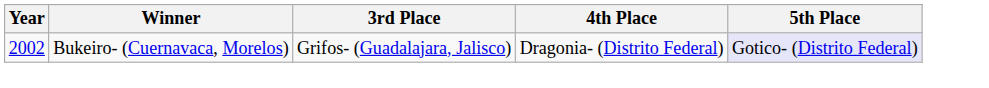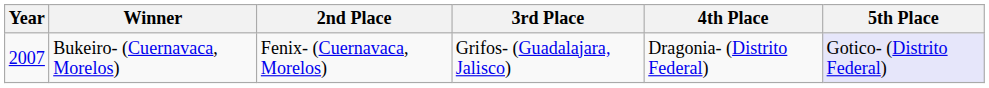+ column: 2nd Place | Fenix- (Cuernavaca, Morelos)
Bukeiro- (Cuernavaca, Morelos) | Year: 2002 -> 2007
